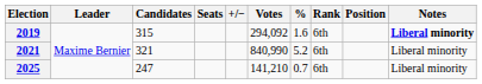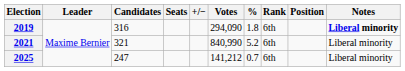2019 | Candidates: 315 -> 316
2019 | Votes: 294,092 -> 294,090
2019 | %: 1.6 -> 1.8
2025 | Votes: 141,210 -> 141,212
